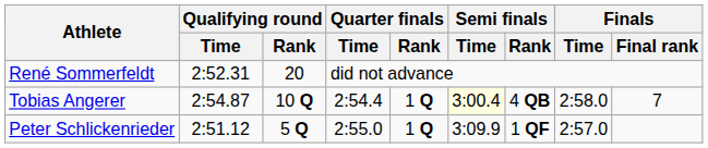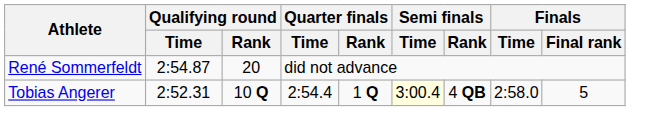René Sommerfeldt | Qualifying round / Time: 2:52.31 -> 2:54.87
Tobias Angerer | Qualifying round / Time: 2:54.87 -> 2:52.31
Tobias Angerer | Finals / Final rank: 7 -> 5
- row: Peter Schlickenrieder | 2:51.12 | 5 Q | 2:55.0 | 1 Q | 3:09.9 | 1 QF | 2:57.0
